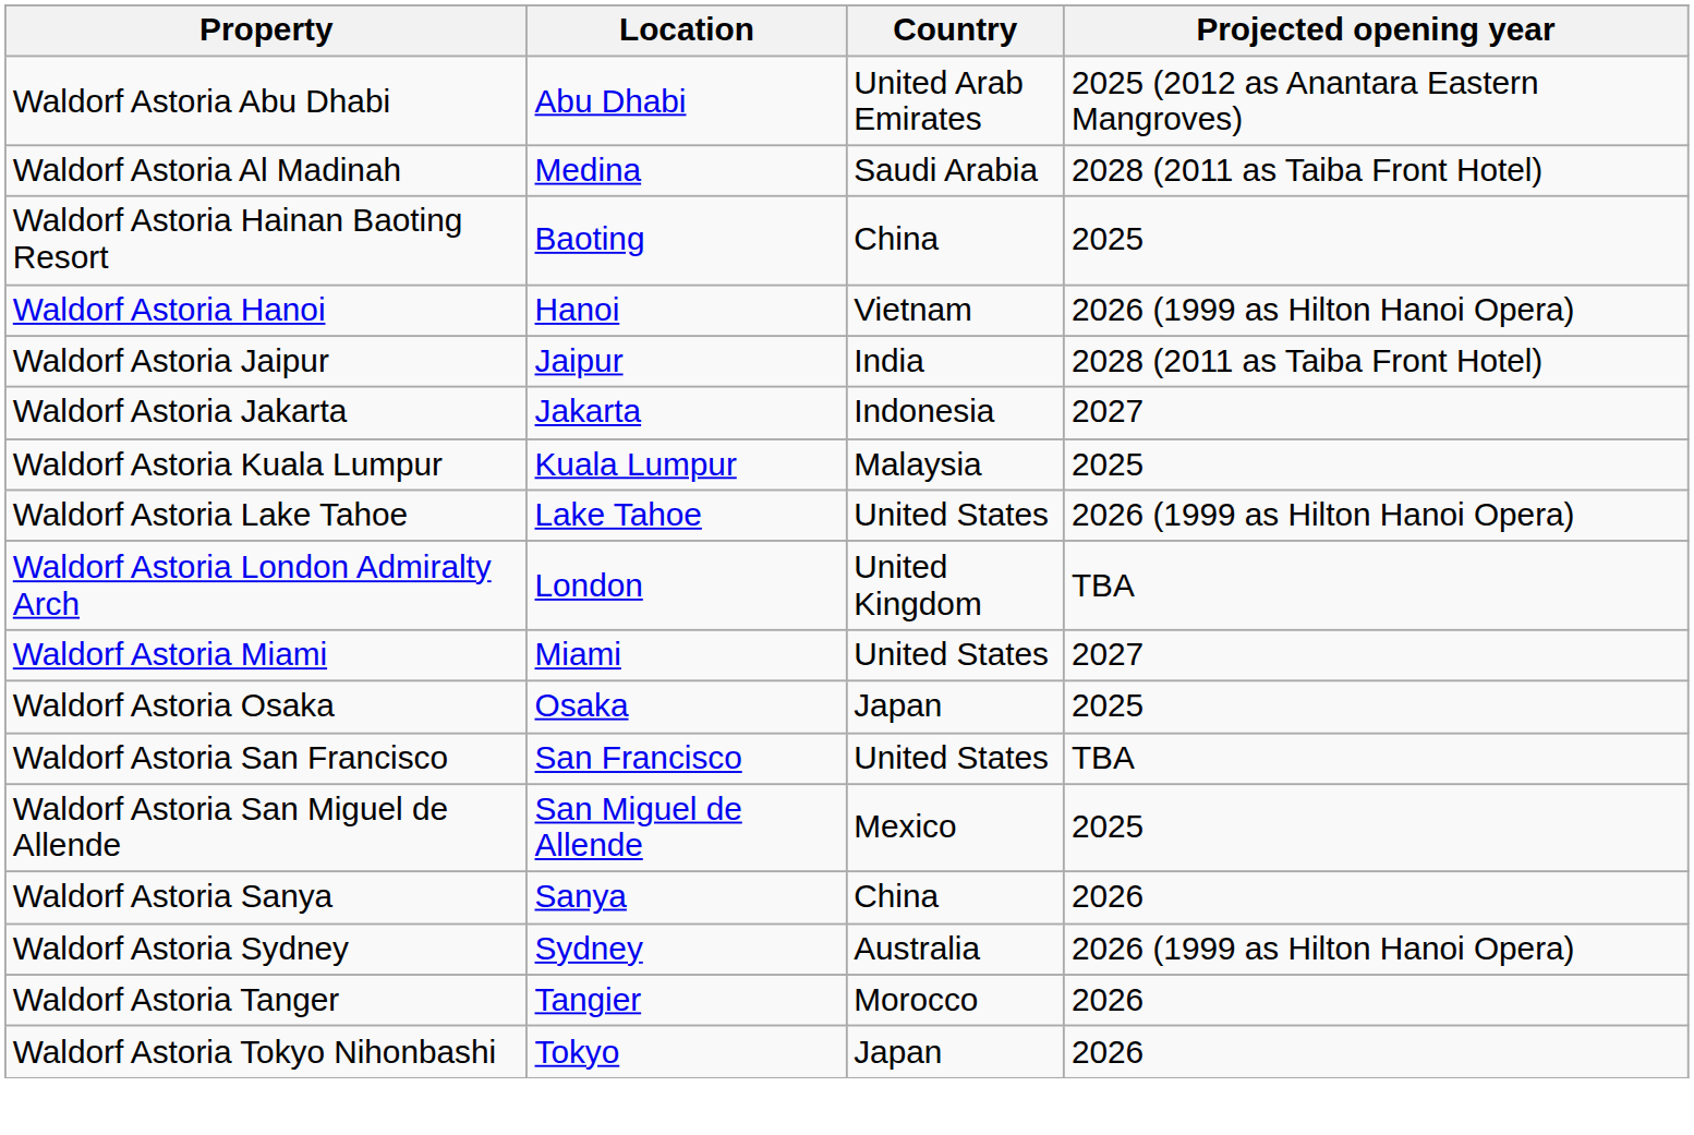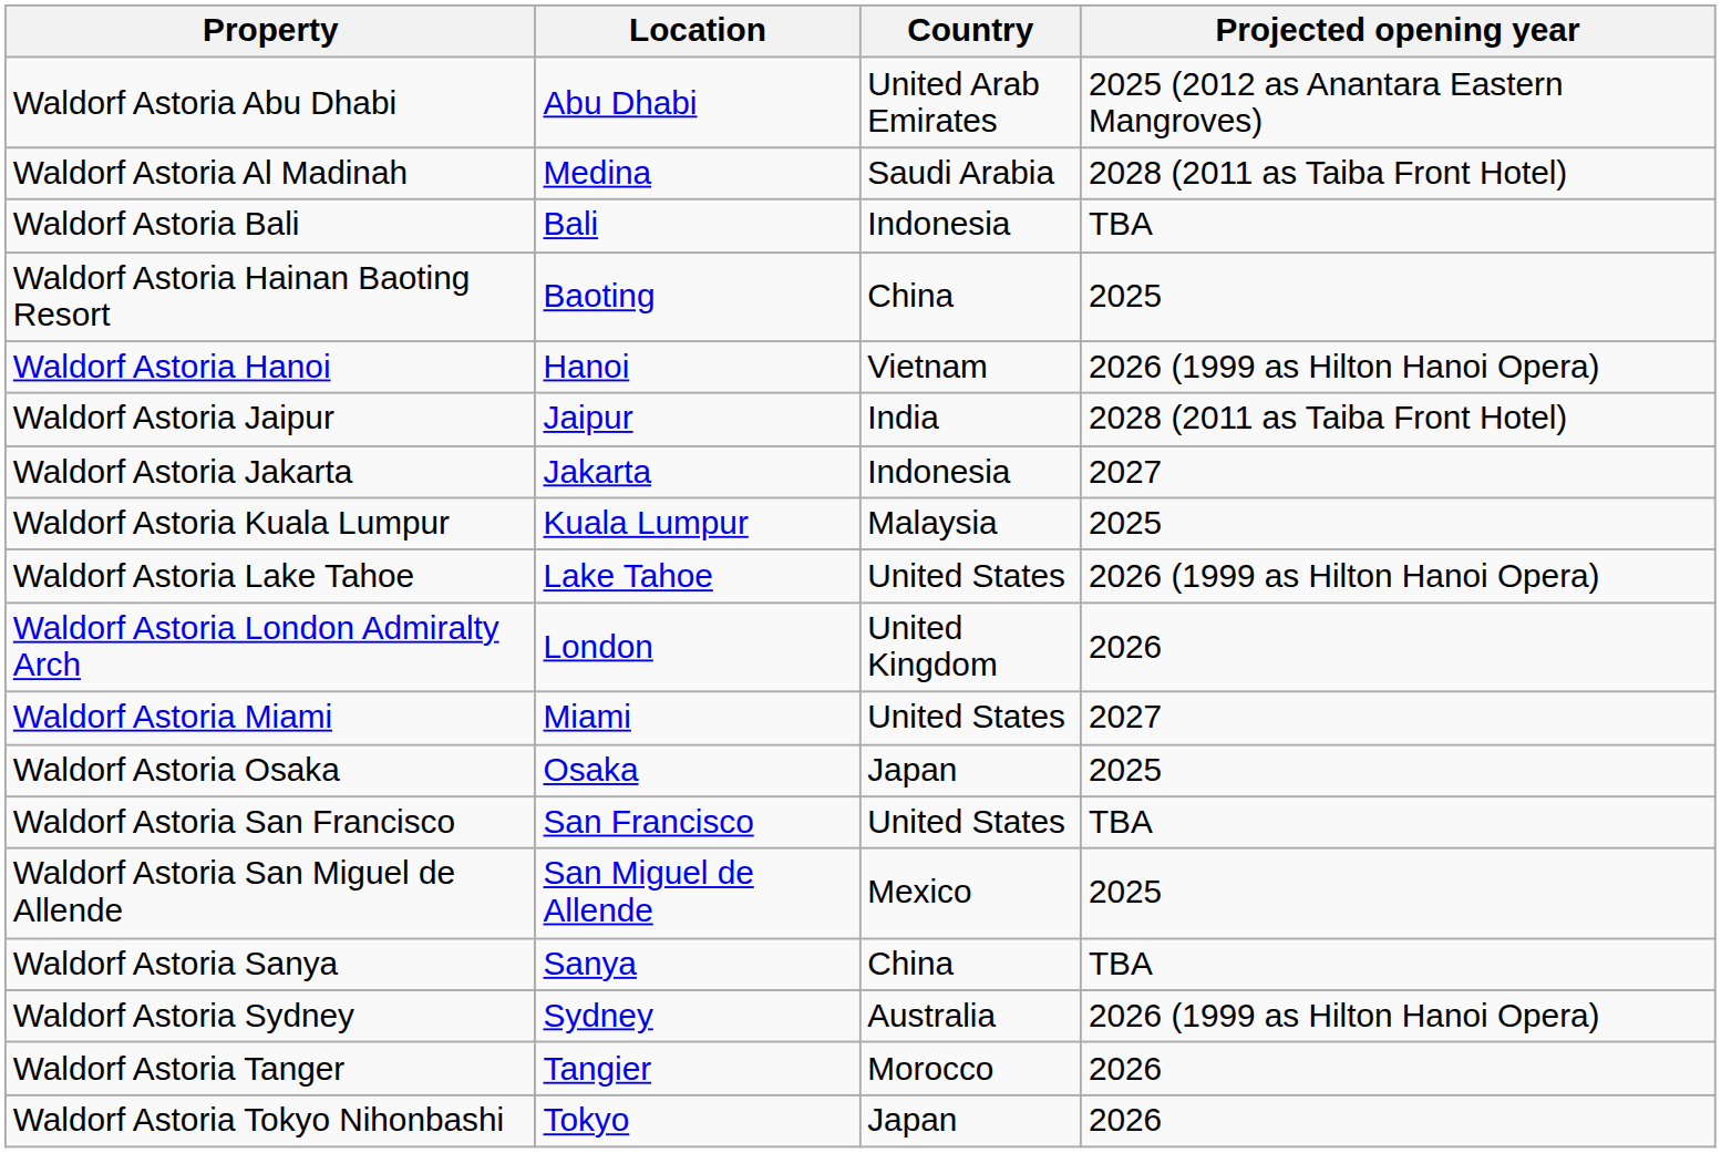+ row: Waldorf Astoria Bali | Bali | Indonesia | TBA
Waldorf Astoria London Admiralty Arch | Projected opening year: TBA -> 2026
Waldorf Astoria Sanya | Projected opening year: 2026 -> TBA
